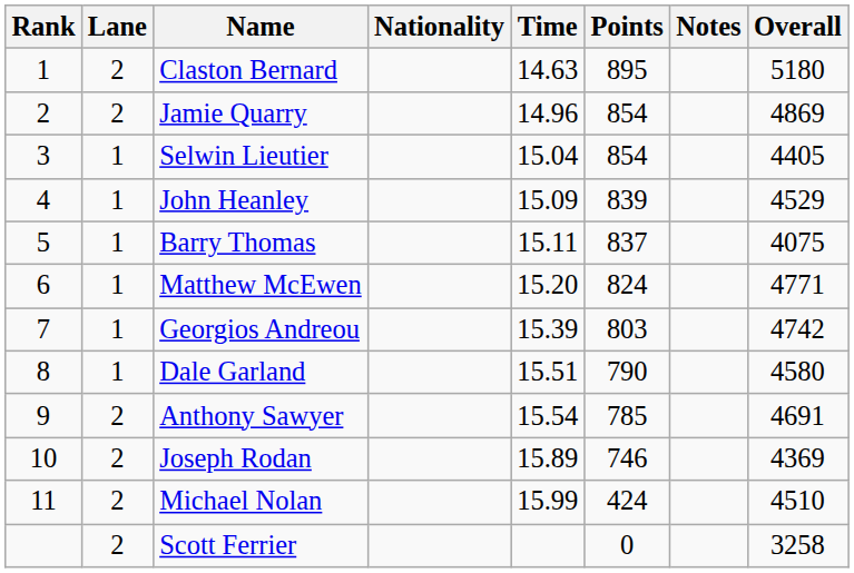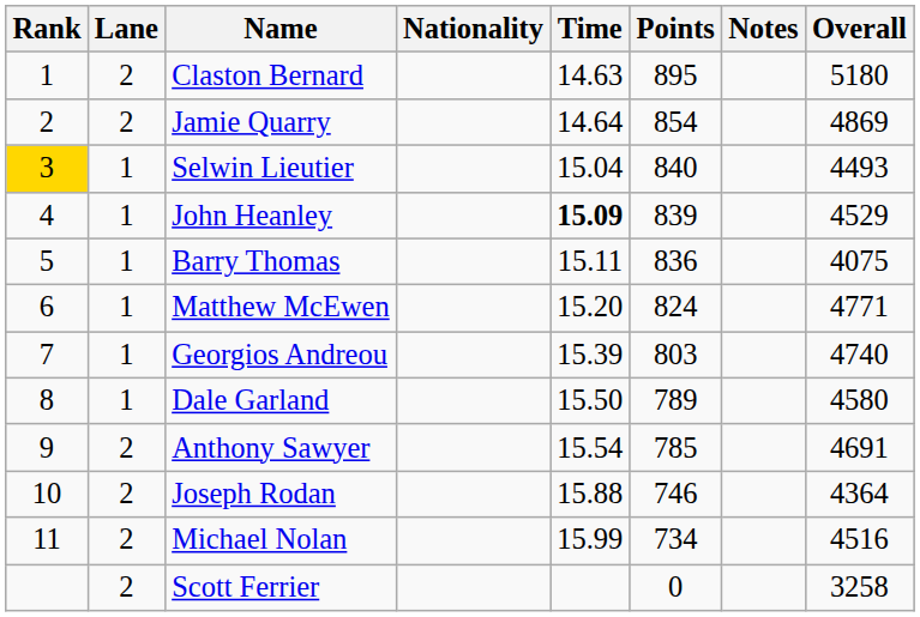Jamie Quarry | Time: 14.96 -> 14.64
Selwin Lieutier | Rank: no background -> gold background
Selwin Lieutier | Points: 854 -> 840
Selwin Lieutier | Overall: 4405 -> 4493
John Heanley | Time: normal -> bold
Barry Thomas | Points: 837 -> 836
Georgios Andreou | Overall: 4742 -> 4740
Dale Garland | Time: 15.51 -> 15.50
Dale Garland | Points: 790 -> 789
Joseph Rodan | Time: 15.89 -> 15.88
Joseph Rodan | Overall: 4369 -> 4364
Michael Nolan | Points: 424 -> 734
Michael Nolan | Overall: 4510 -> 4516
